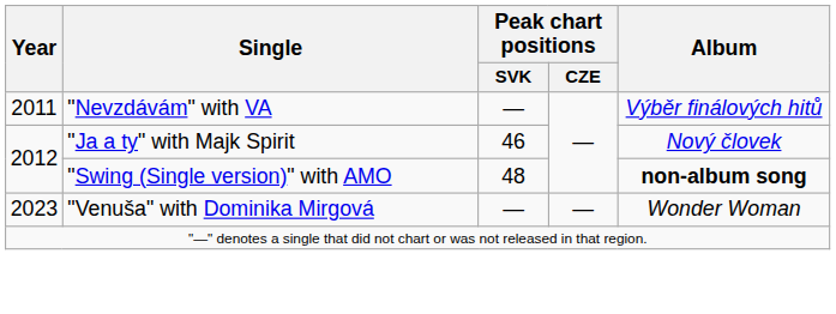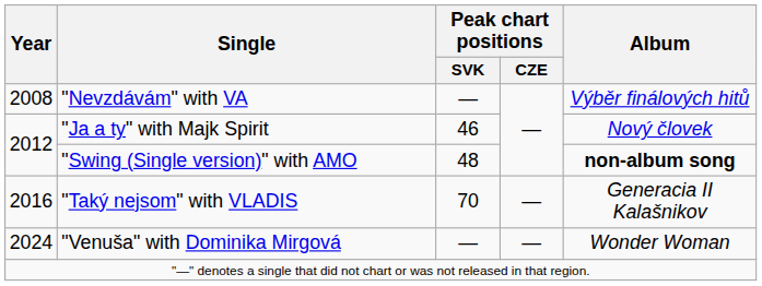"Nevzdávám" with VA | Year: 2011 -> 2008
+ row: 2016 | "Taký nejsom" with VLADIS | 70 | — | Generacia II Kalašnikov
"Venuša" with Dominika Mirgová | Year: 2023 -> 2024
